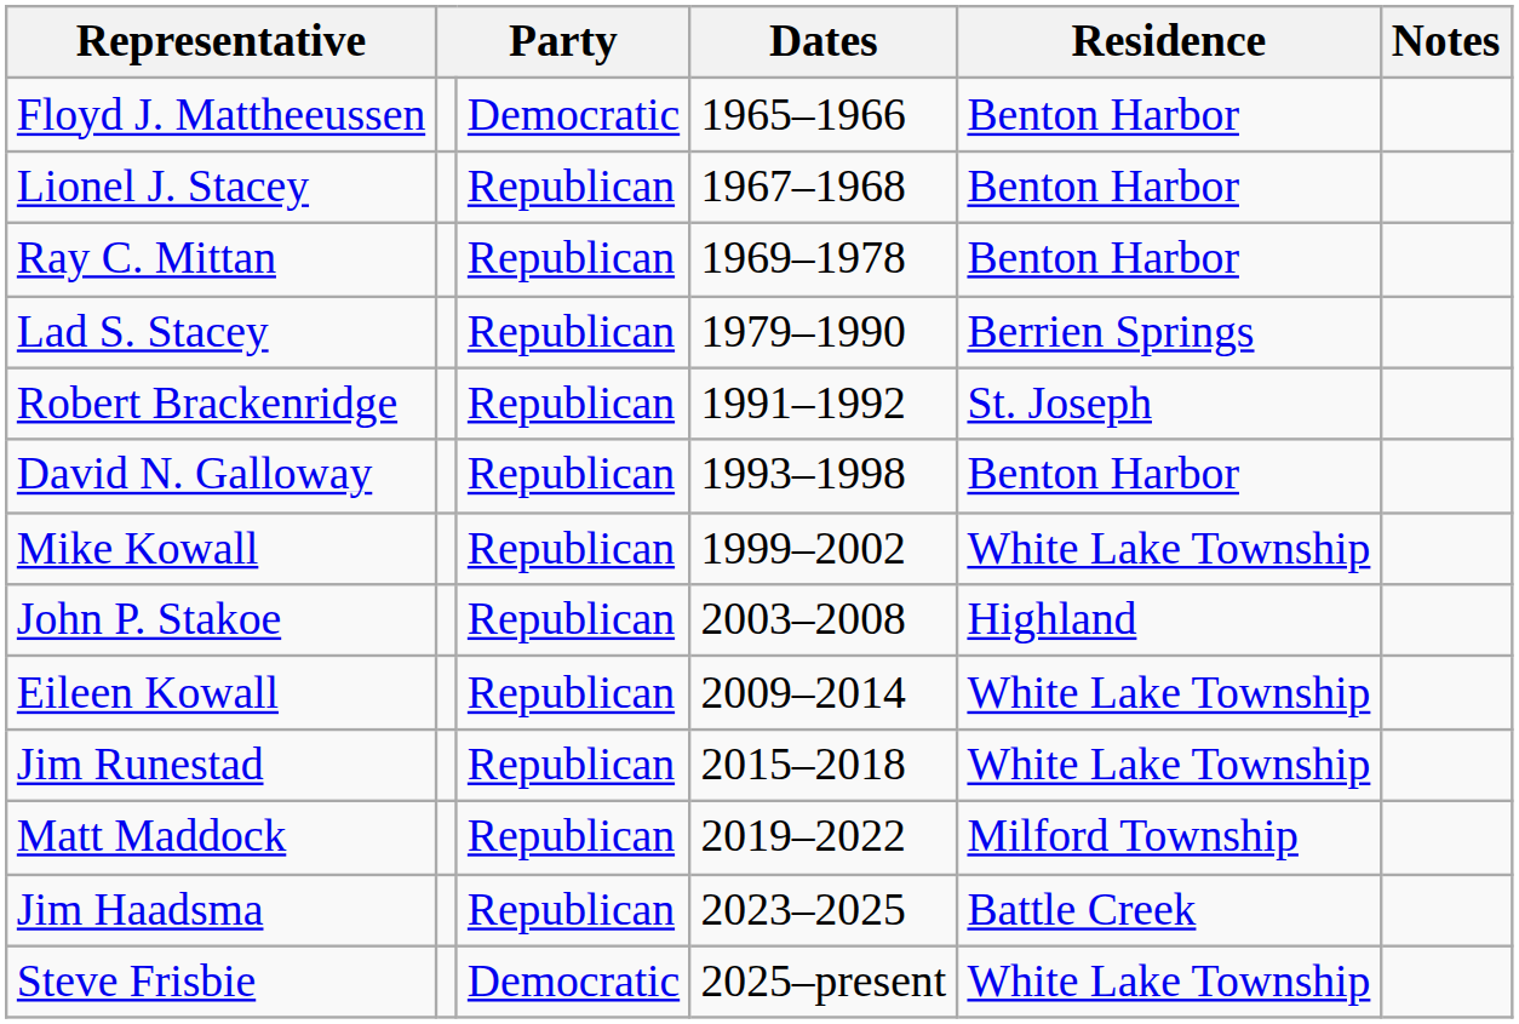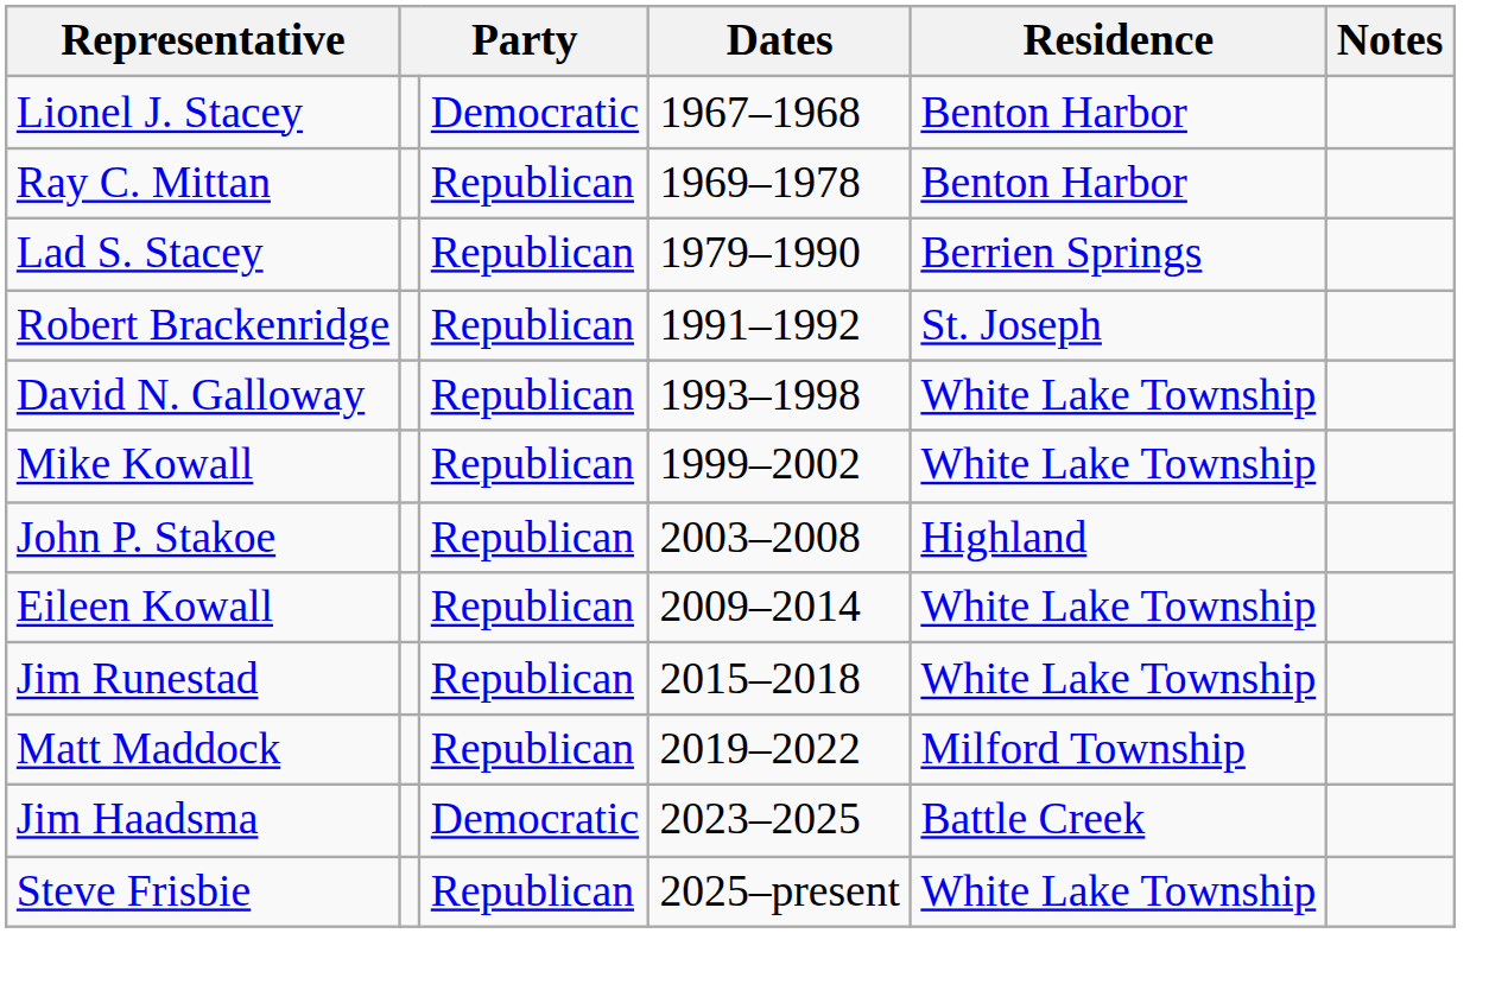- row: Floyd J. Mattheeussen | Democratic | 1965–1966 | Benton Harbor
Lionel J. Stacey | column 3: Republican -> Democratic
David N. Galloway | Residence: Benton Harbor -> White Lake Township
Jim Haadsma | column 3: Republican -> Democratic
Steve Frisbie | column 3: Democratic -> Republican
